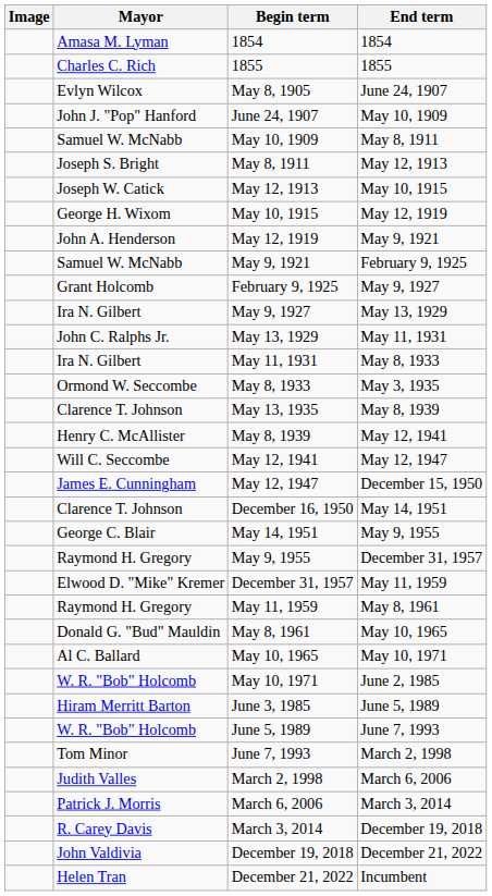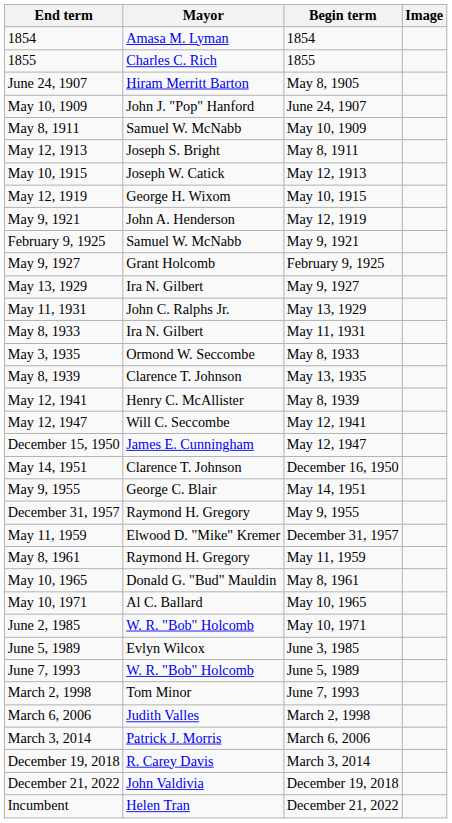columns swapped: Image <-> End term
May 8, 1905 | Mayor: Evlyn Wilcox -> Hiram Merritt Barton
June 3, 1985 | Mayor: Hiram Merritt Barton -> Evlyn Wilcox
